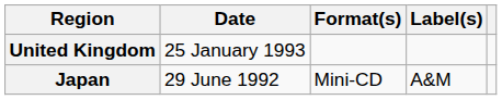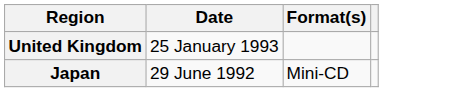- column: Label(s) | A&M
